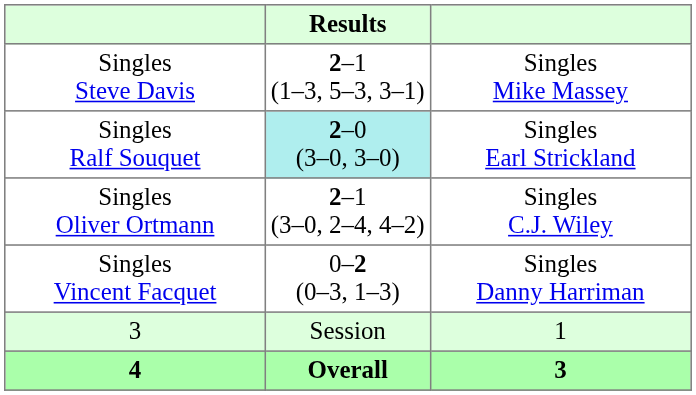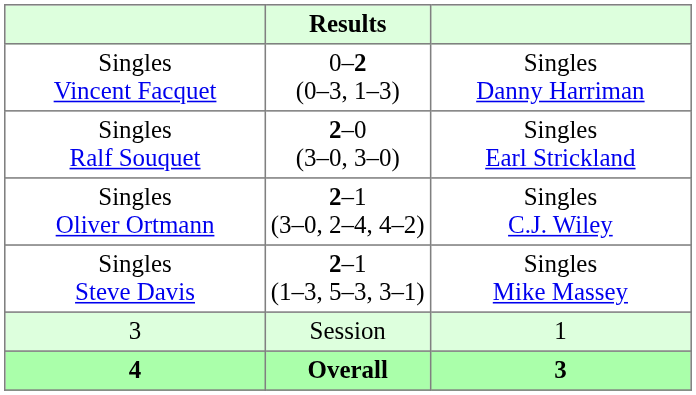rows swapped: Singles Vincent Facquet <-> Singles Steve Davis
Singles Ralf Souquet | Results: paleturquoise background -> no background
